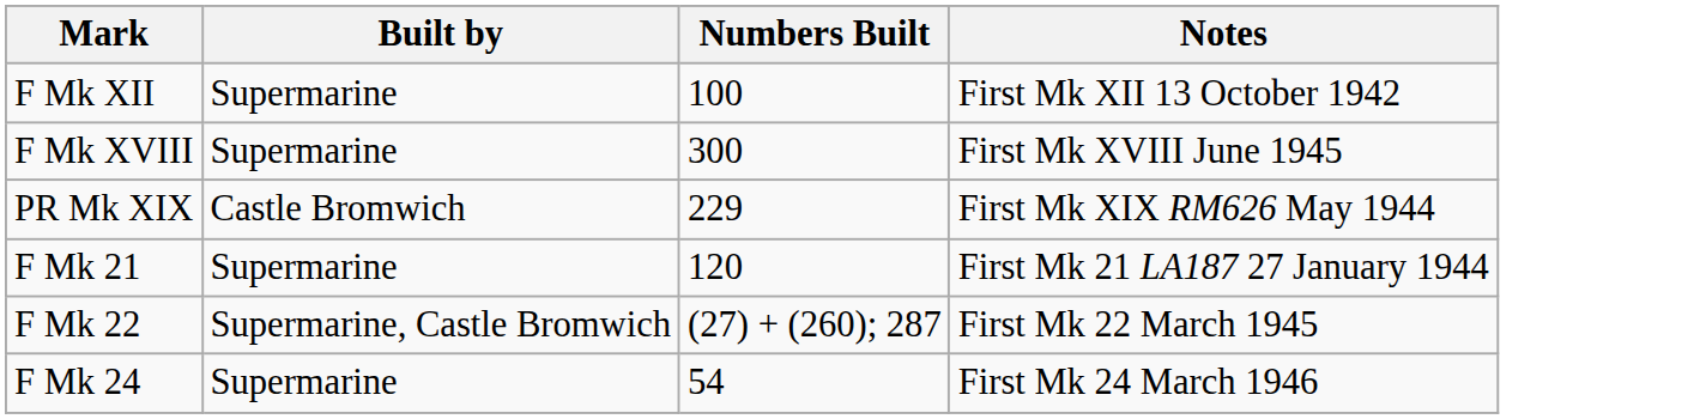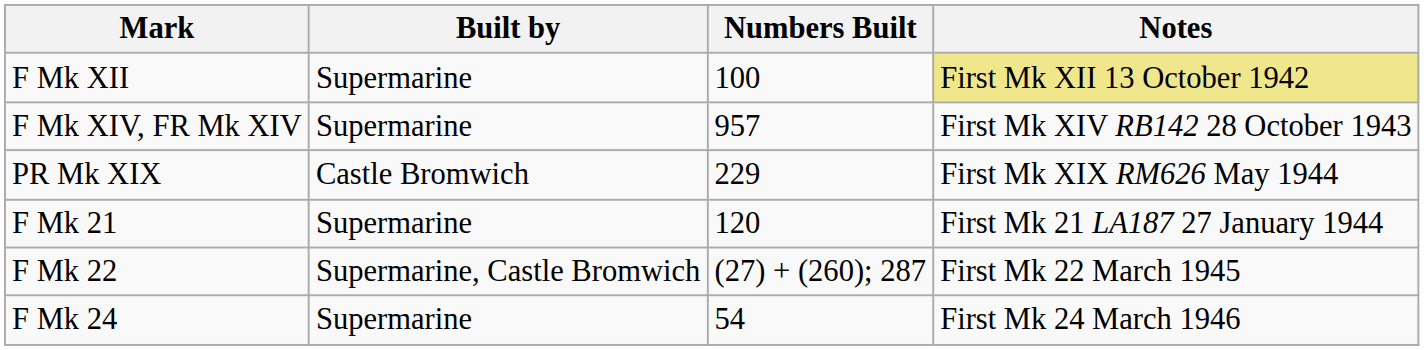F Mk XII | Notes: no background -> khaki background
+ row: F Mk XIV, FR Mk XIV | Supermarine | 957 | First Mk XIV RB142 28 October 1943
- row: F Mk XVIII | Supermarine | 300 | First Mk XVIII June 1945
